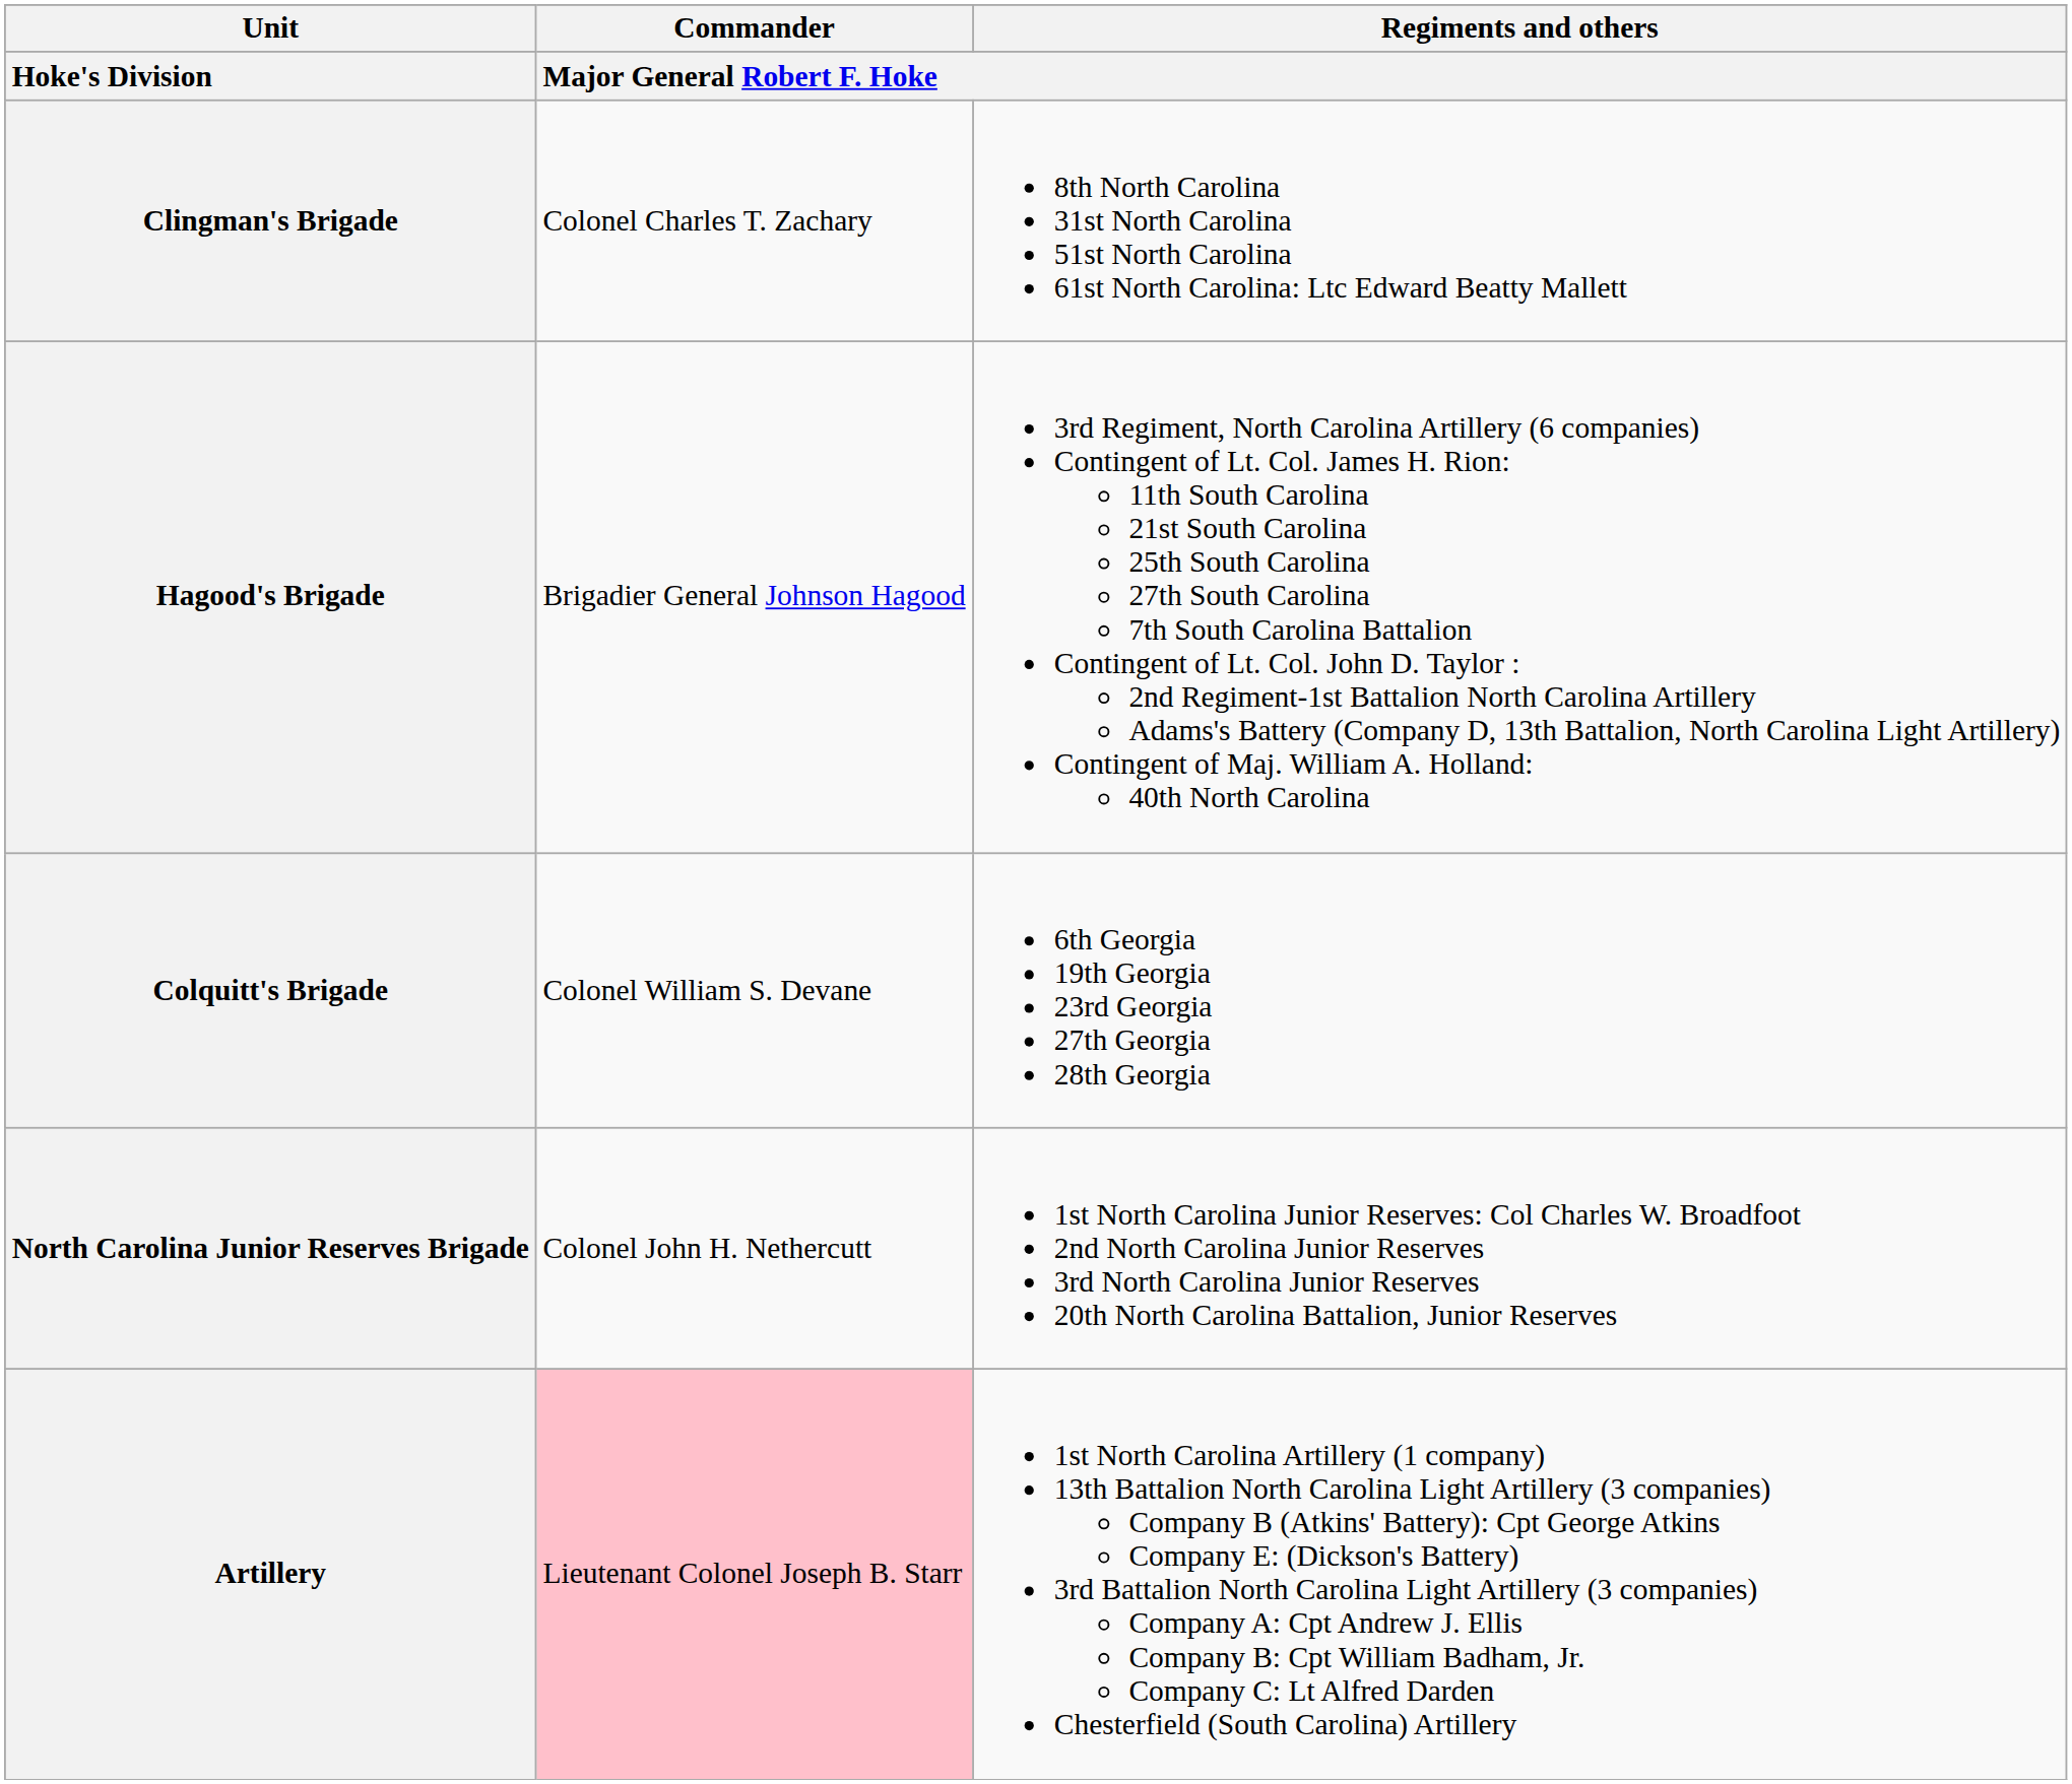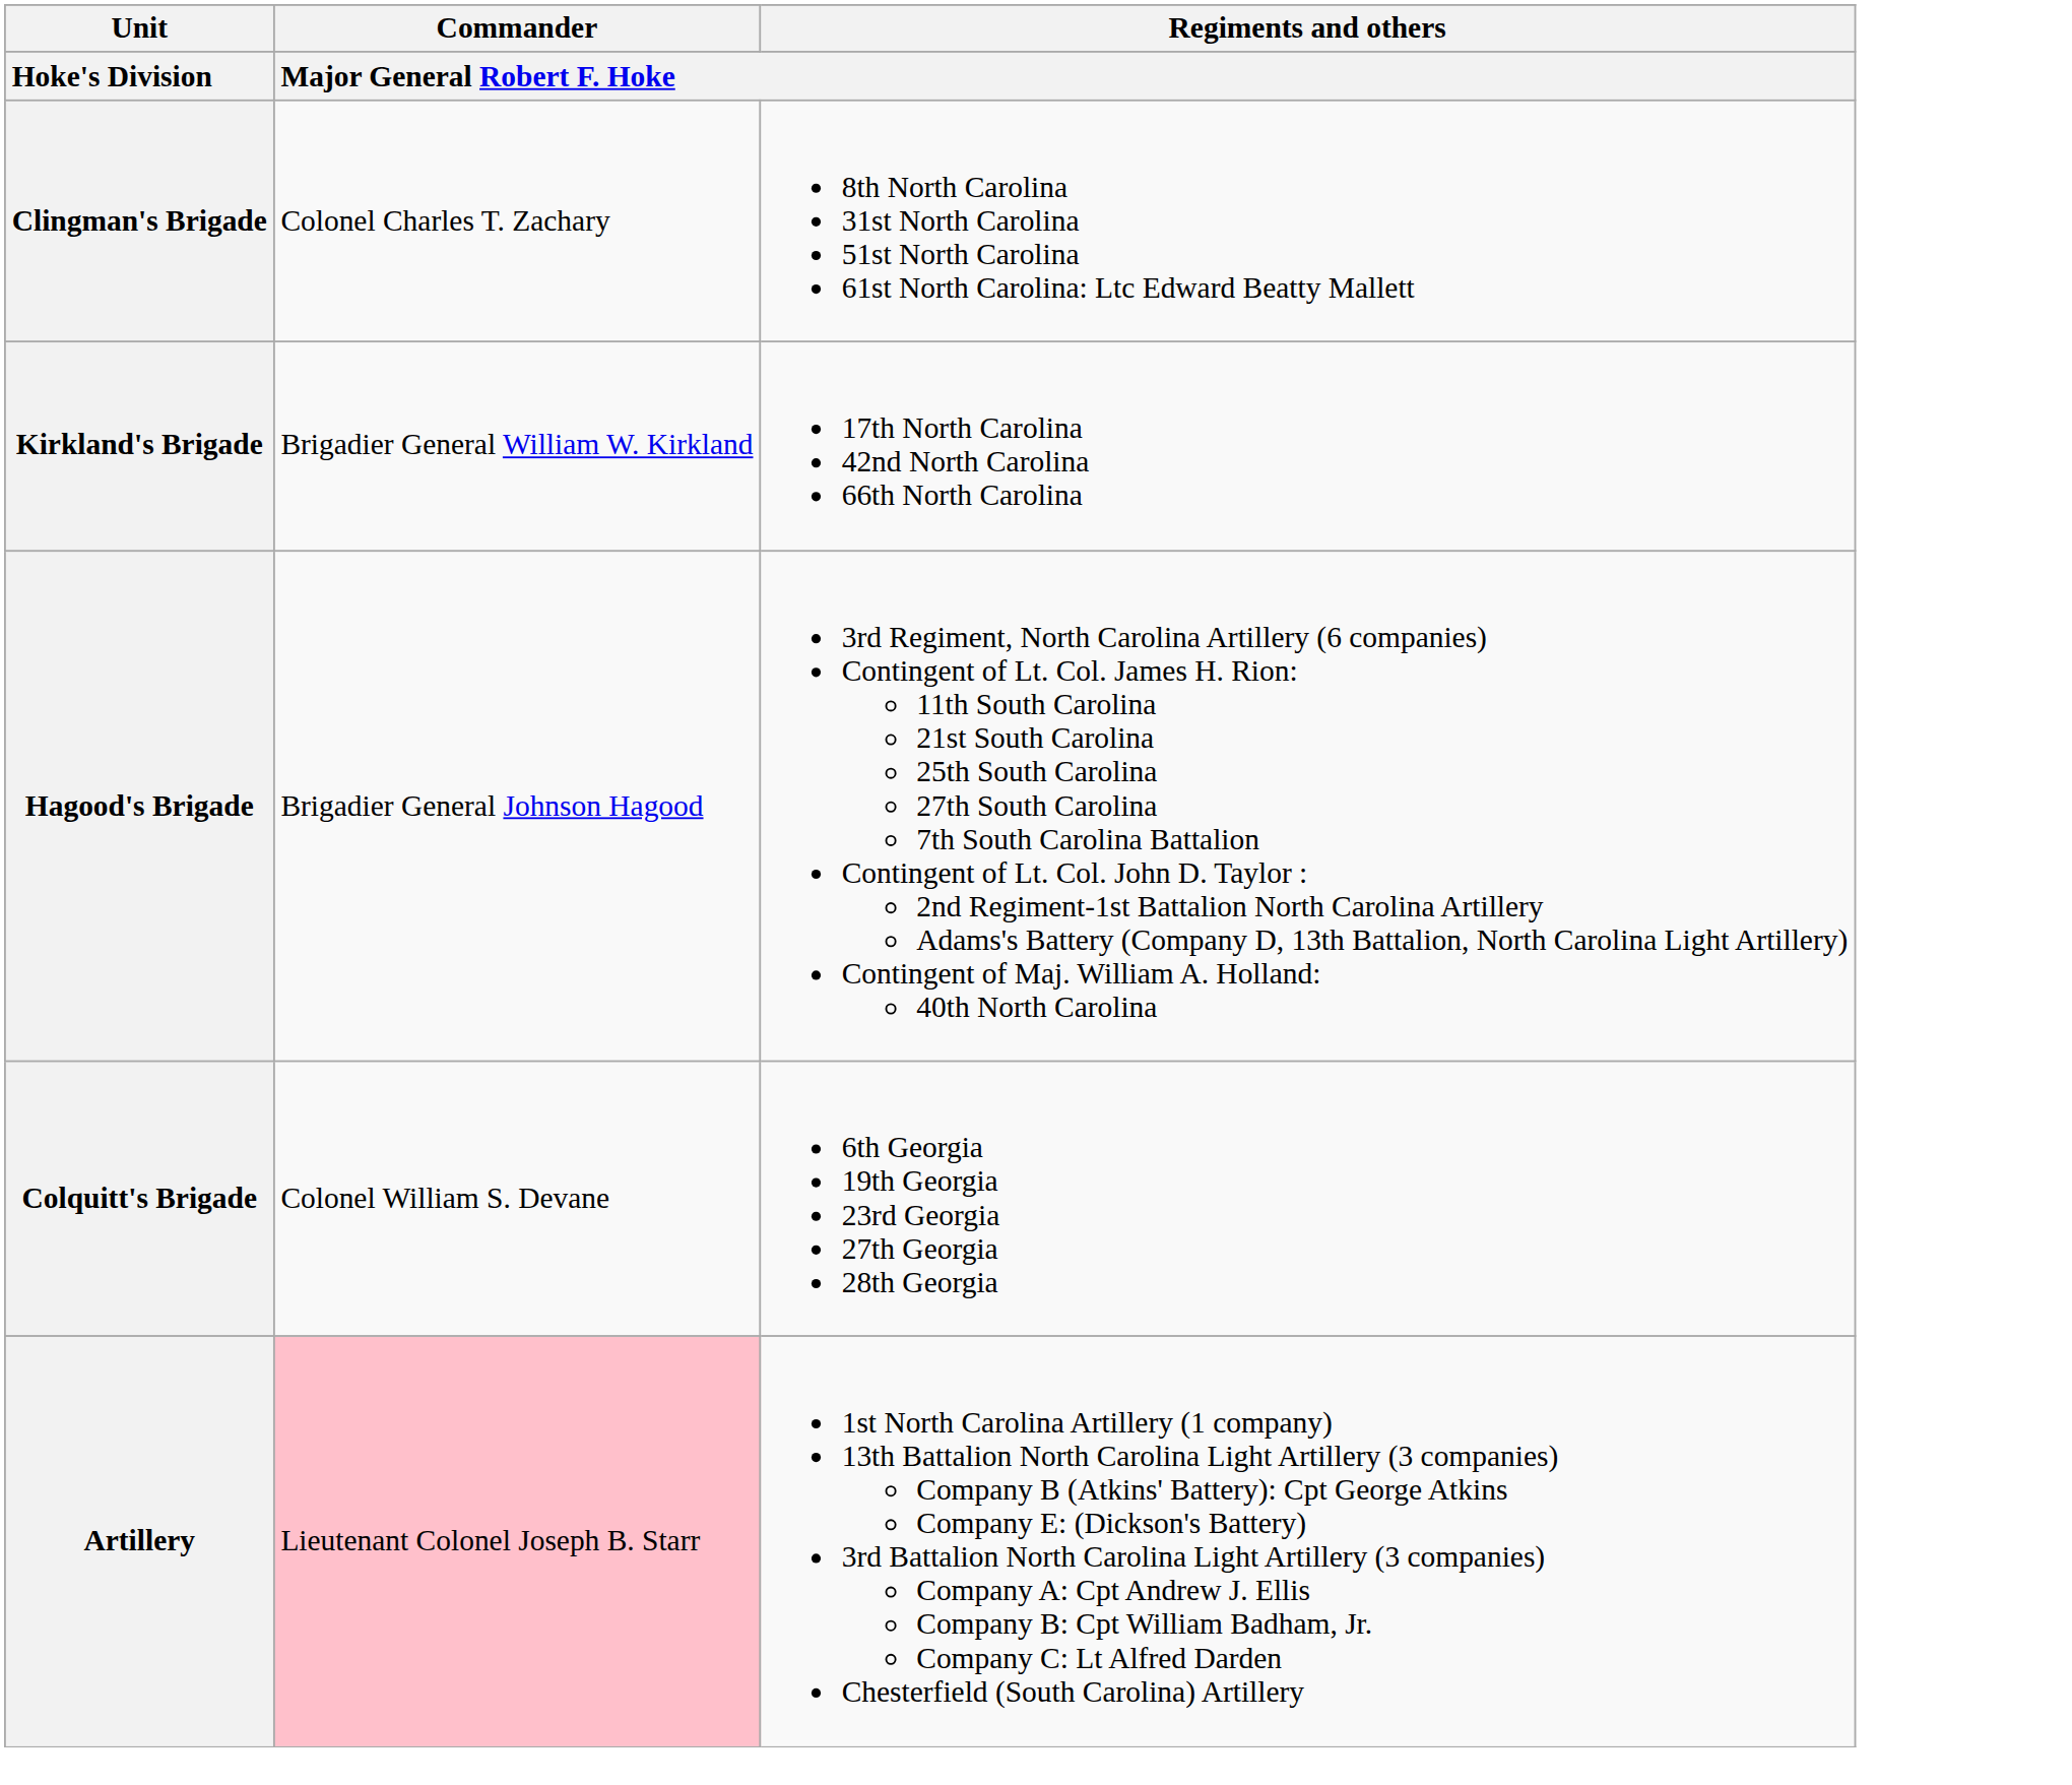+ row: Kirkland's Brigade | Brigadier General William W. Kirkland | 17th North Carolina 42nd North Carolina 66th North Carolina
- row: North Carolina Junior Reserves Brigade | Colonel John H. Nethercutt | 1st North Carolina Junior Reserves: Col Charles W. Broadfoot 2nd North Carolina Junior Reserves 3rd North Carolina Junior Reserves 20th North Carolina Battalion, Junior Reserves
